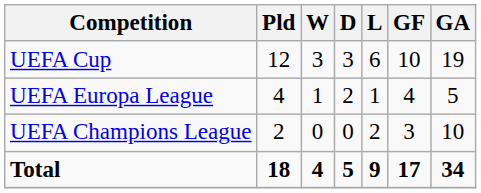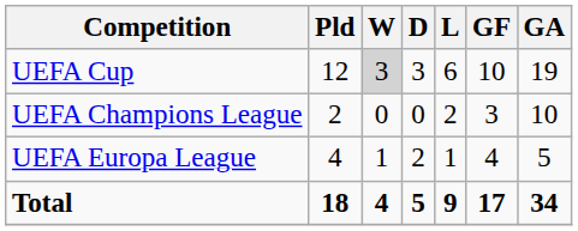UEFA Cup | W: no background -> lightgrey background
rows swapped: UEFA Europa League <-> UEFA Champions League
